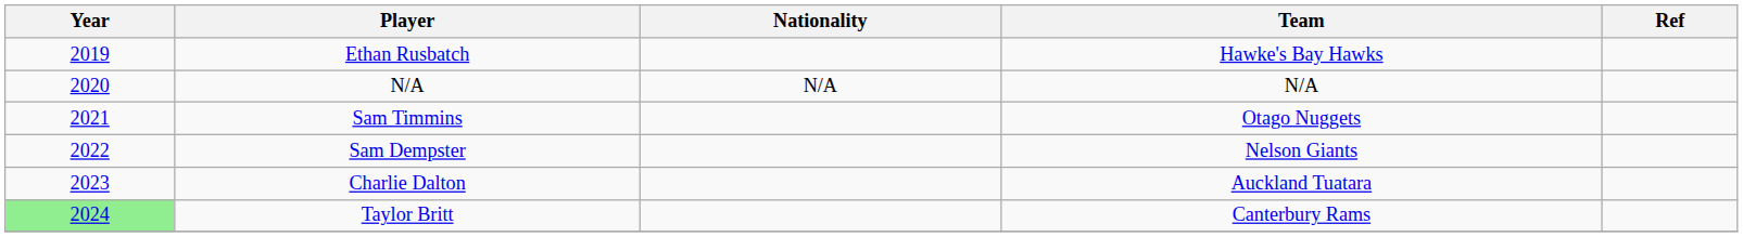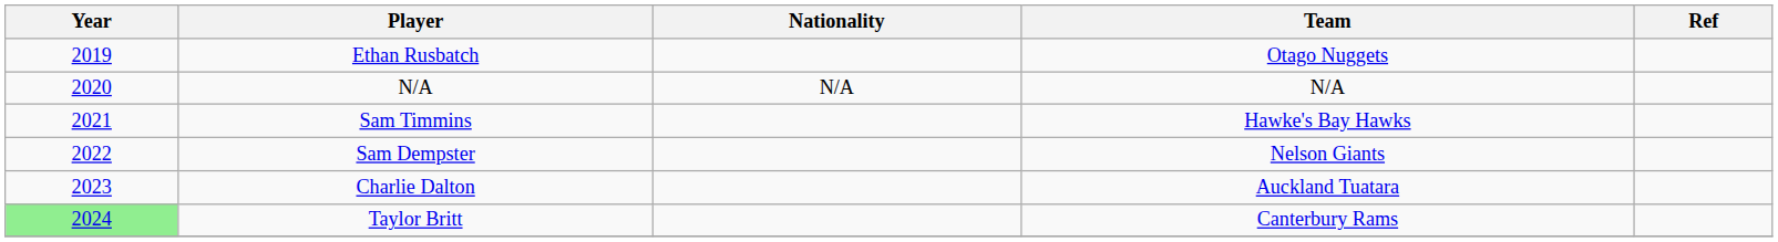Ethan Rusbatch | Team: Hawke's Bay Hawks -> Otago Nuggets
Sam Timmins | Team: Otago Nuggets -> Hawke's Bay Hawks
